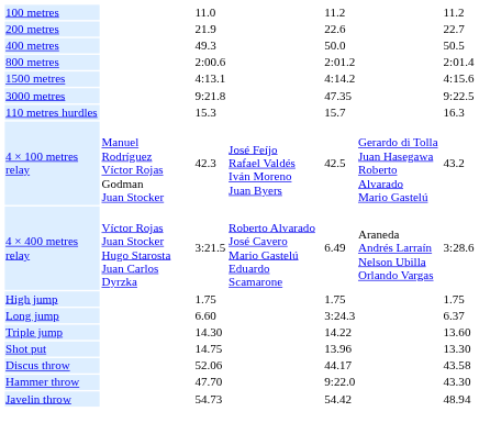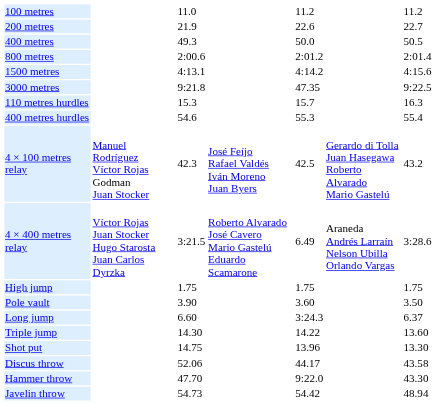+ row: 400 metres hurdles | 54.6 | 55.3 | 55.4
+ row: Pole vault | 3.90 | 3.60 | 3.50
